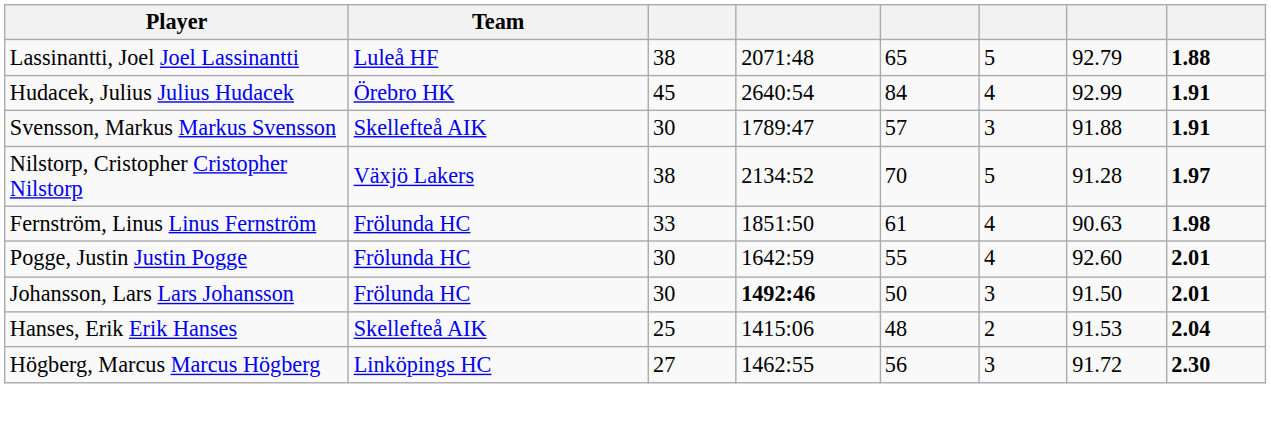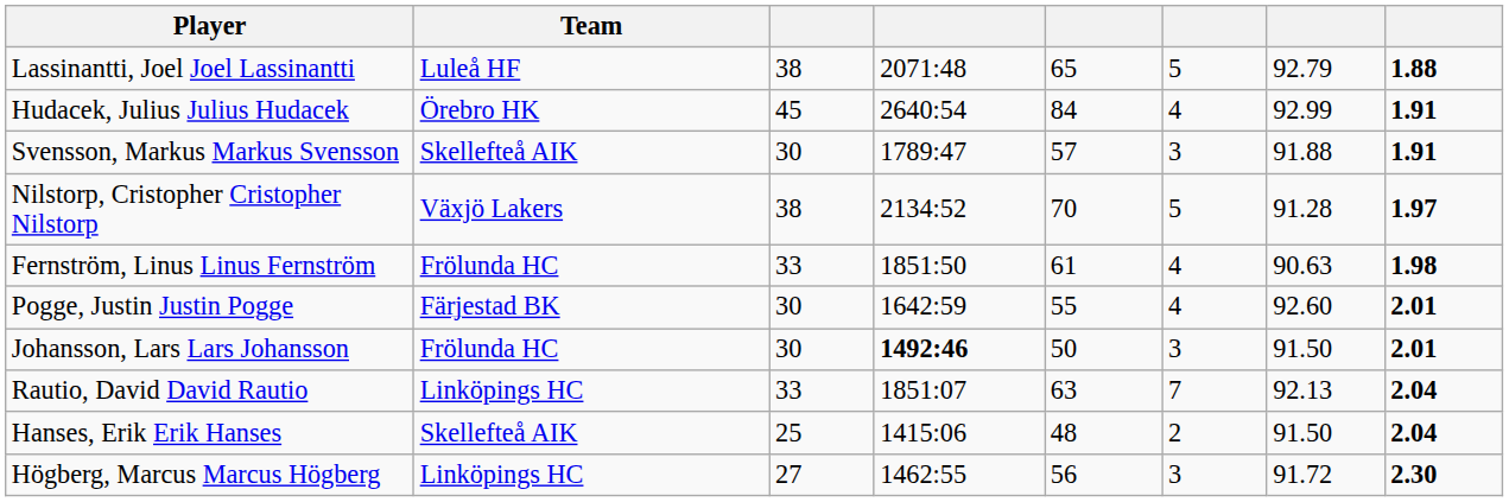Pogge, Justin Justin Pogge | Team: Frölunda HC -> Färjestad BK
+ row: Rautio, David David Rautio | Linköpings HC | 33 | 1851:07 | 63 | 7 | 92.13 | 2.04
Hanses, Erik Erik Hanses | column 7: 91.53 -> 91.50
